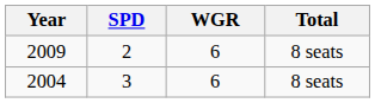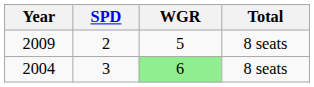2009 | WGR: 6 -> 5
2004 | WGR: no background -> lightgreen background
